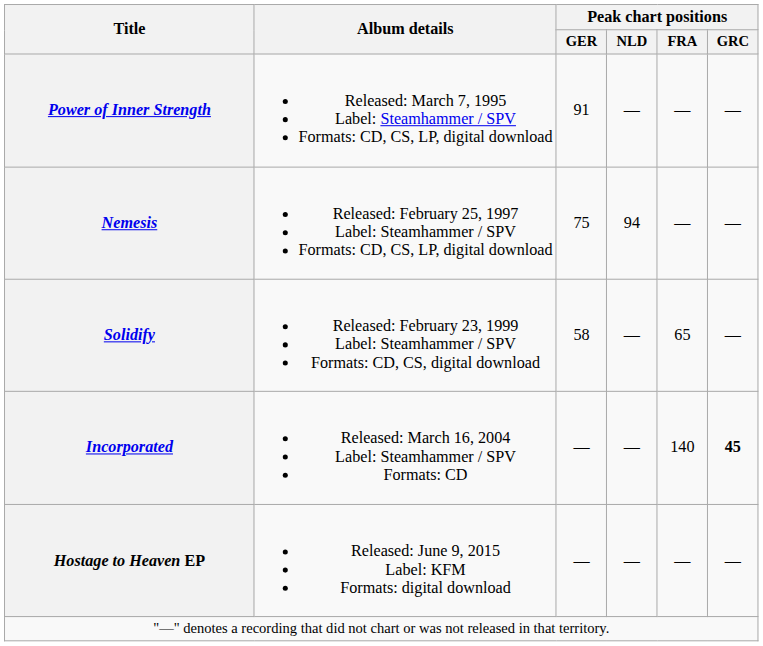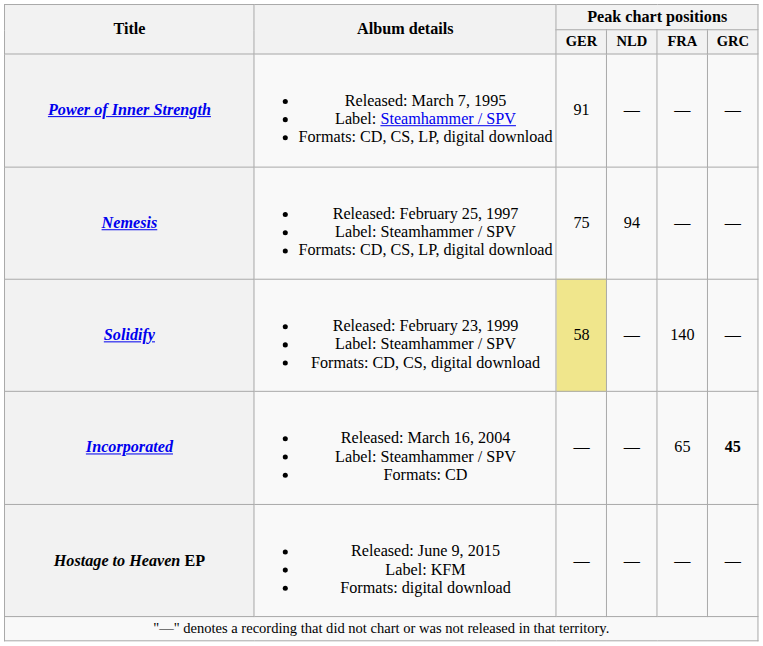Solidify | Peak chart positions / GER: no background -> khaki background
Solidify | Peak chart positions / FRA: 65 -> 140
Incorporated | Peak chart positions / FRA: 140 -> 65
